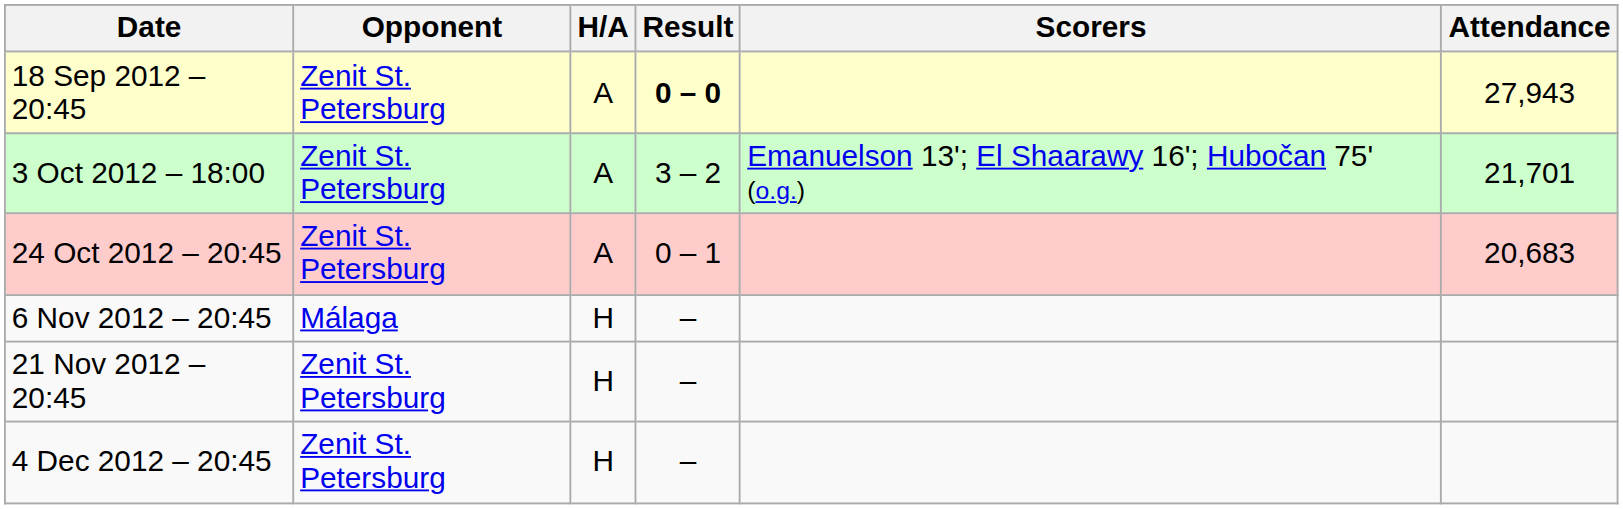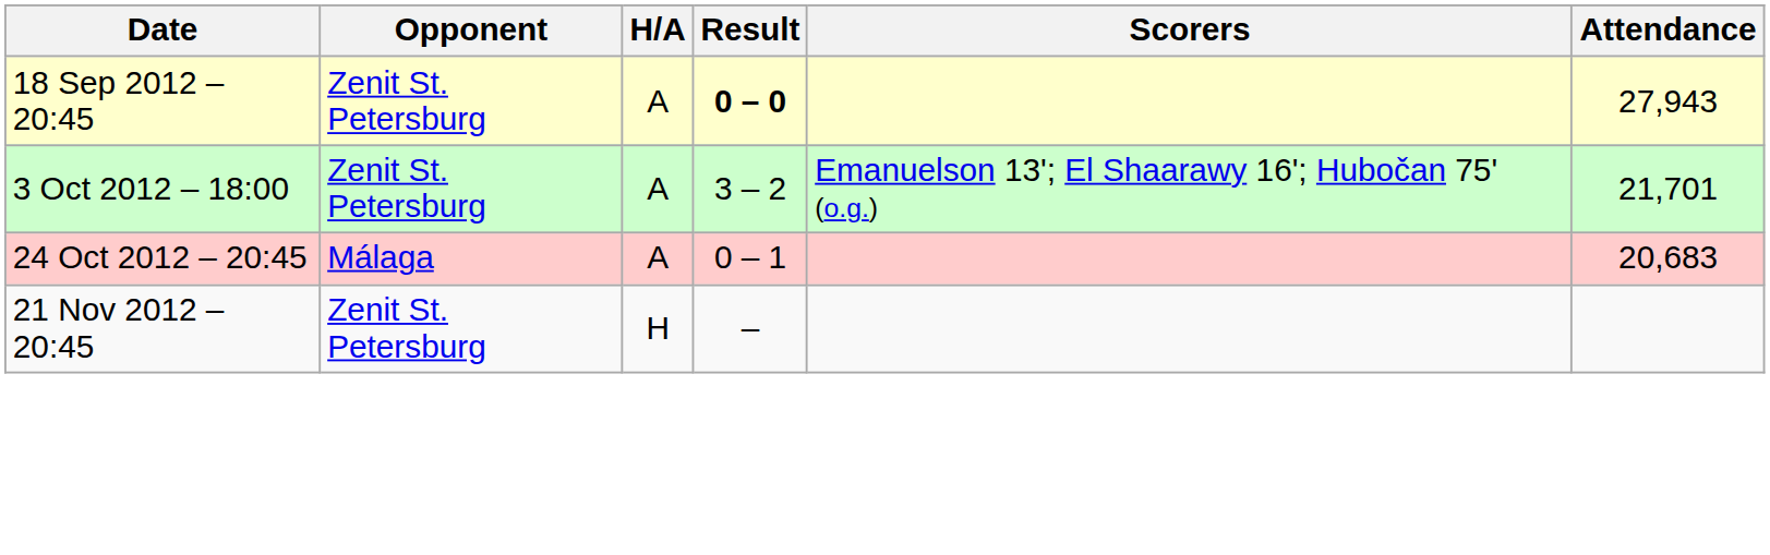24 Oct 2012 – 20:45 | Opponent: Zenit St. Petersburg -> Málaga
- row: 6 Nov 2012 – 20:45 | Málaga | H | –
- row: 4 Dec 2012 – 20:45 | Zenit St. Petersburg | H | –
